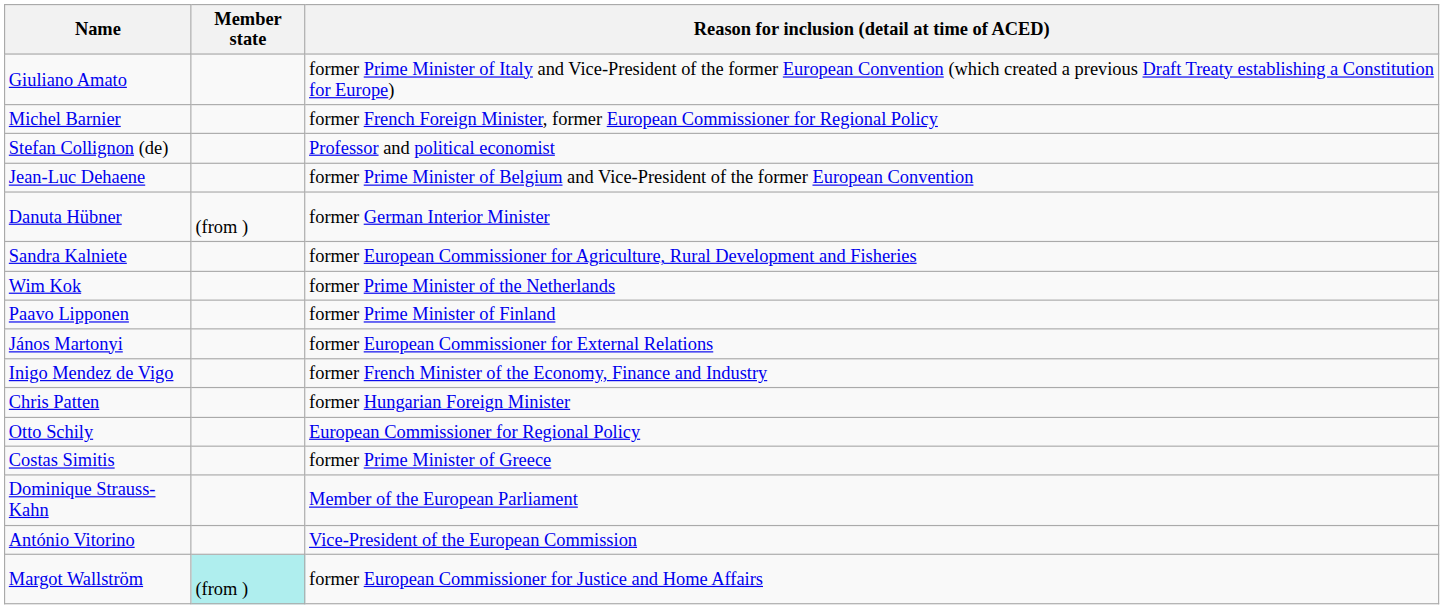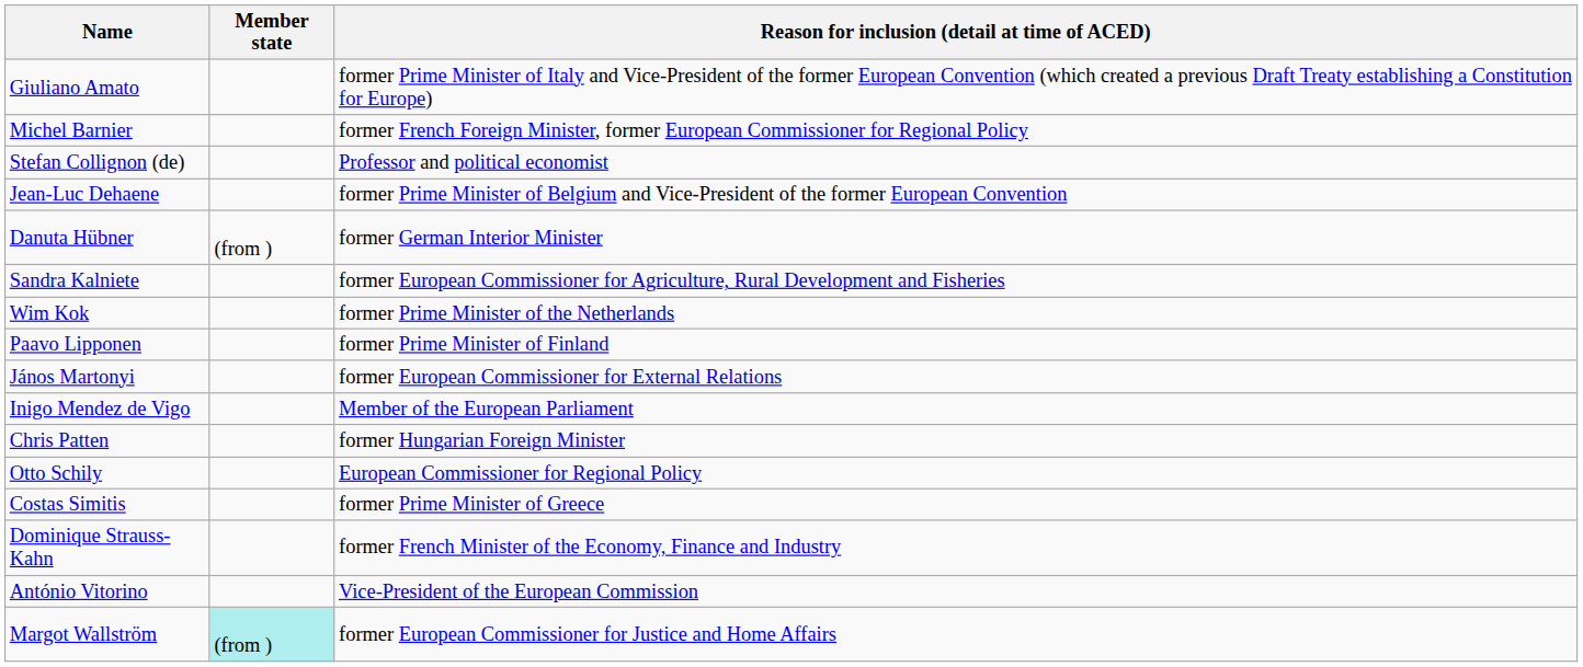Inigo Mendez de Vigo | Reason for inclusion (detail at time of ACED): former French Minister of the Economy, Finance and Industry -> Member of the European Parliament
Dominique Strauss-Kahn | Reason for inclusion (detail at time of ACED): Member of the European Parliament -> former French Minister of the Economy, Finance and Industry
